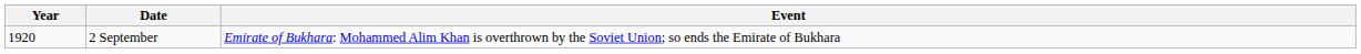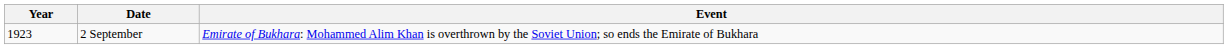2 September | Year: 1920 -> 1923
